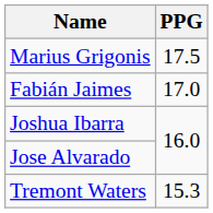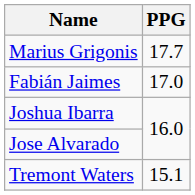Marius Grigonis | PPG: 17.5 -> 17.7
Tremont Waters | PPG: 15.3 -> 15.1
